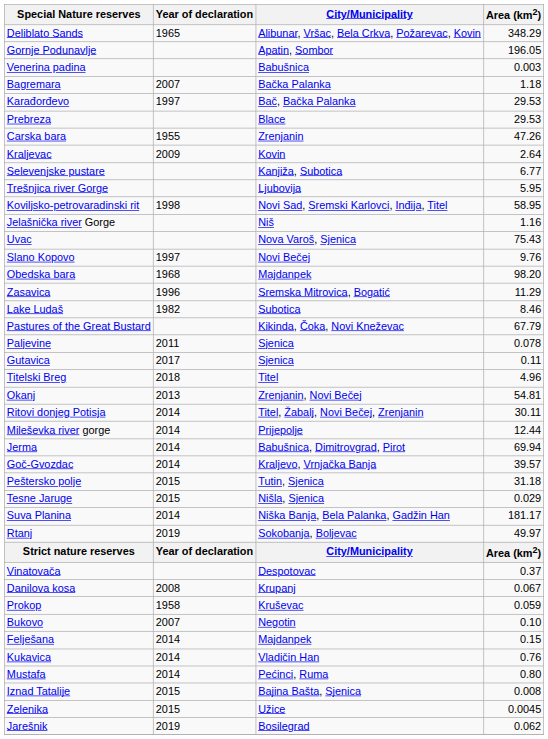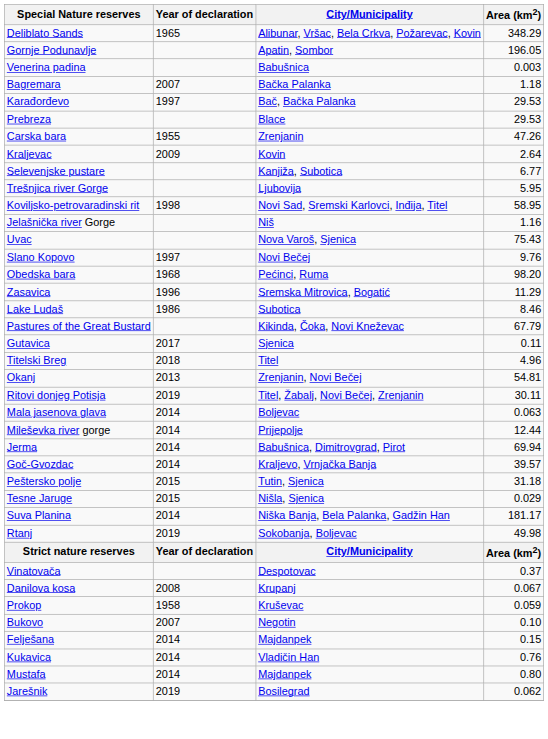Obedska bara | City/Municipality: Majdanpek -> Pećinci, Ruma
Lake Ludaš | Year of declaration: 1982 -> 1986
- row: Paljevine | 2011 | Sjenica | 0.078
Ritovi donjeg Potisja | Year of declaration: 2014 -> 2019
+ row: Mala jasenova glava | 2014 | Boljevac | 0.063
Rtanj | Area (km2): 49.97 -> 49.98
Mustafa | City/Municipality: Pećinci, Ruma -> Majdanpek
- row: Iznad Tatalije | 2015 | Bajina Bašta, Sjenica | 0.008
- row: Zelenika | 2015 | Užice | 0.0045
